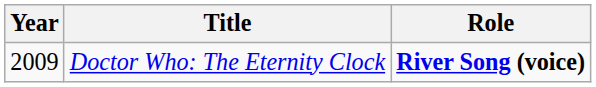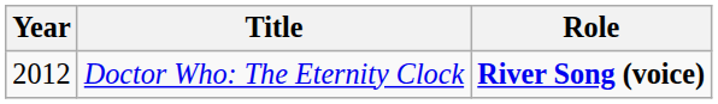Doctor Who: The Eternity Clock | Year: 2009 -> 2012
